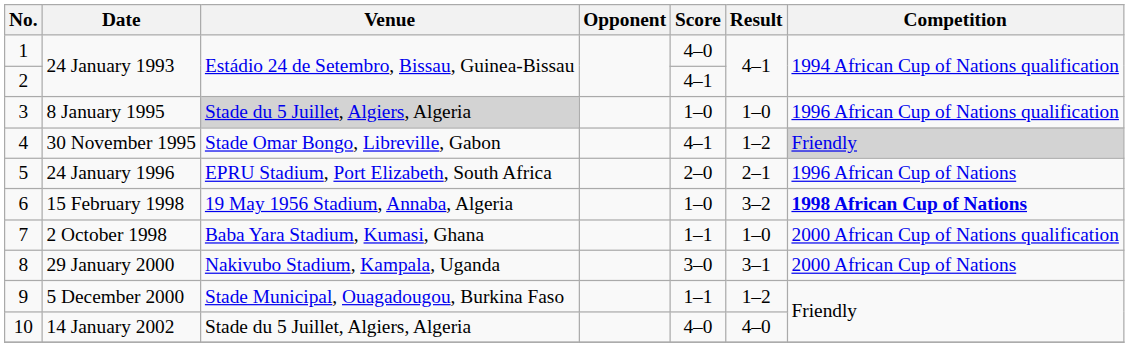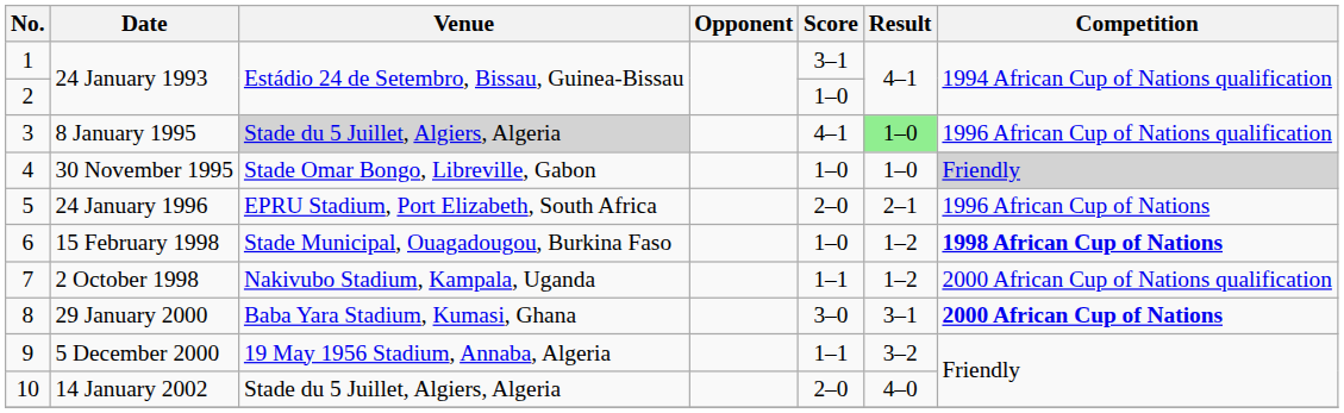1 / 24 January 1993 | Score: 4–0 -> 3–1
2 / 24 January 1993 | Score: 4–1 -> 1–0
8 January 1995 | Score: 1–0 -> 4–1
8 January 1995 | Result: no background -> lightgreen background
30 November 1995 | Score: 4–1 -> 1–0
30 November 1995 | Result: 1–2 -> 1–0
15 February 1998 | Venue: 19 May 1956 Stadium, Annaba, Algeria -> Stade Municipal, Ouagadougou, Burkina Faso
15 February 1998 | Result: 3–2 -> 1–2
2 October 1998 | Venue: Baba Yara Stadium, Kumasi, Ghana -> Nakivubo Stadium, Kampala, Uganda
2 October 1998 | Result: 1–0 -> 1–2
29 January 2000 | Venue: Nakivubo Stadium, Kampala, Uganda -> Baba Yara Stadium, Kumasi, Ghana
29 January 2000 | Competition: normal -> bold
5 December 2000 | Venue: Stade Municipal, Ouagadougou, Burkina Faso -> 19 May 1956 Stadium, Annaba, Algeria
5 December 2000 | Result: 1–2 -> 3–2
14 January 2002 | Score: 4–0 -> 2–0
